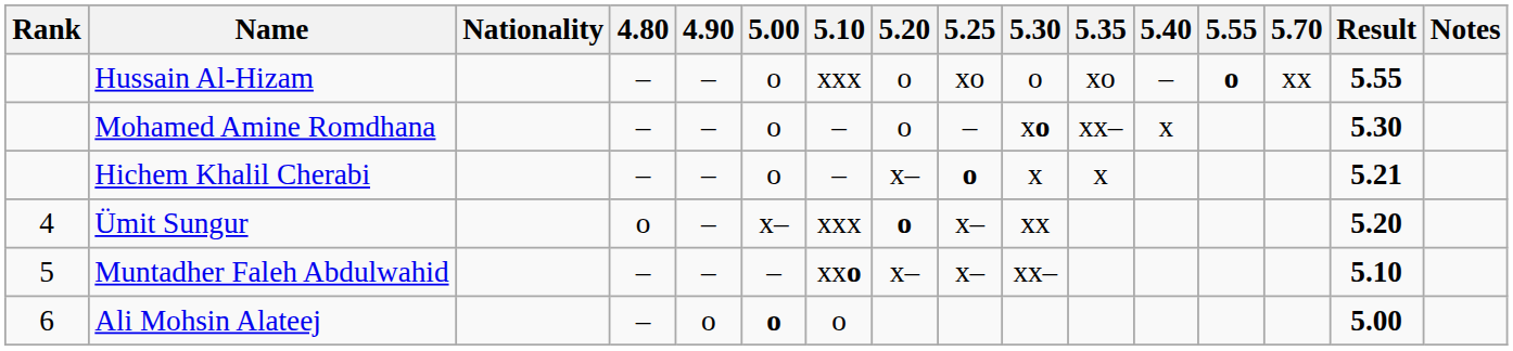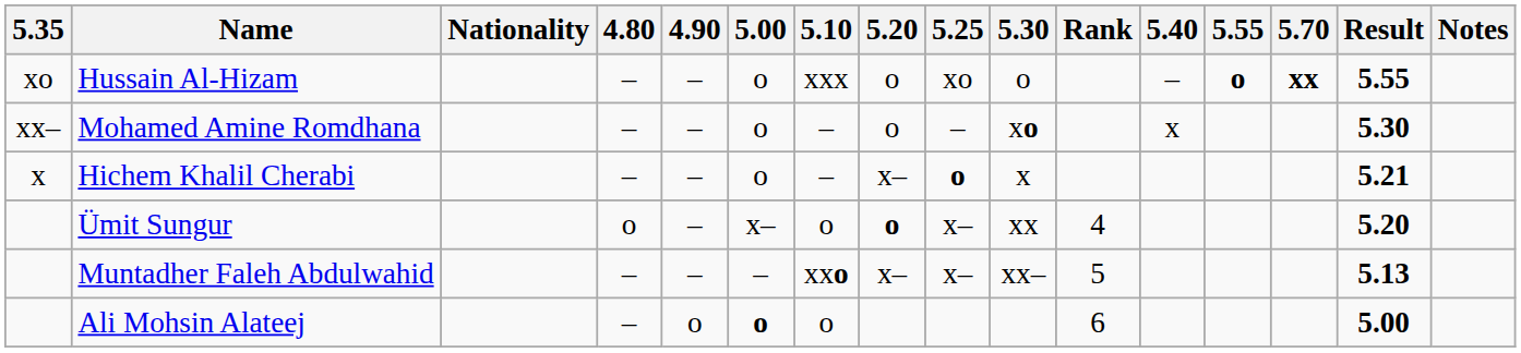columns swapped: Rank <-> 5.35
Hussain Al-Hizam | 5.70: normal -> bold
Ümit Sungur | 5.10: xxx -> o
Muntadher Faleh Abdulwahid | Result: 5.10 -> 5.13
